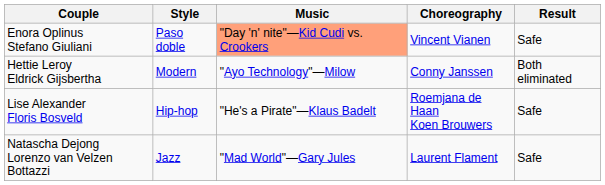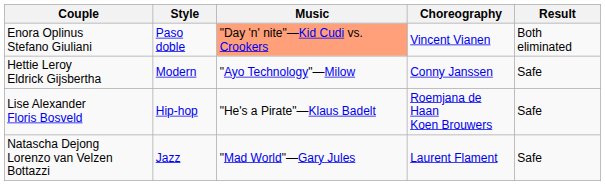Enora Oplinus Stefano Giuliani | Result: Safe -> Both eliminated
Hettie Leroy Eldrick Gijsbertha | Result: Both eliminated -> Safe
